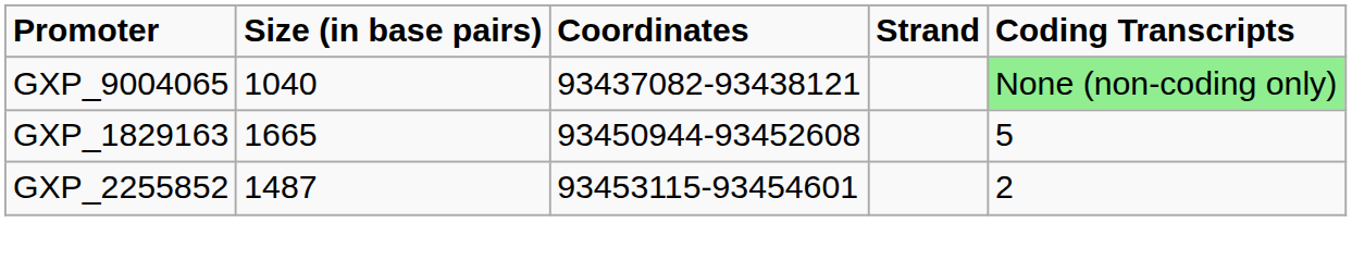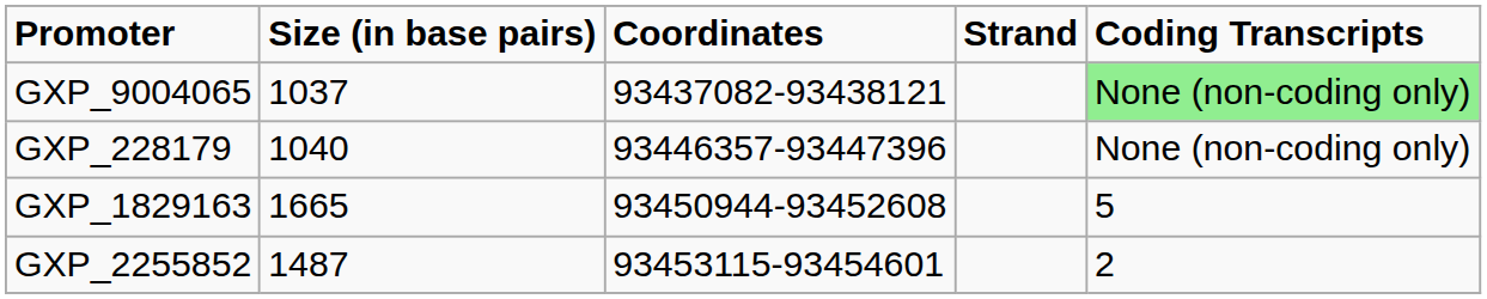GXP_9004065 | Size (in base pairs): 1040 -> 1037
+ row: GXP_228179 | 1040 | 93446357-93447396 | None (non-coding only)
